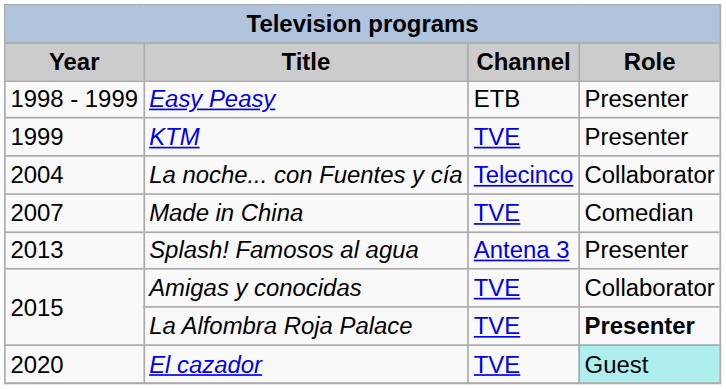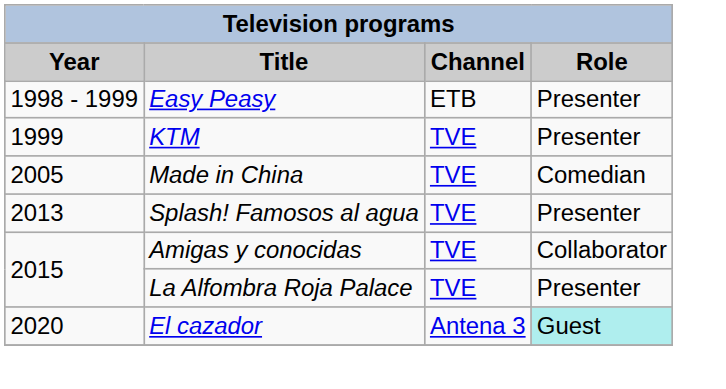- row: 2004 | La noche... con Fuentes y cía | Telecinco | Collaborator
Made in China | Year: 2007 -> 2005
Splash! Famosos al agua | Channel: Antena 3 -> TVE
La Alfombra Roja Palace | Role: bold -> normal
El cazador | Channel: TVE -> Antena 3
